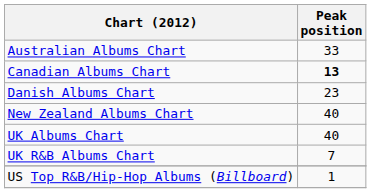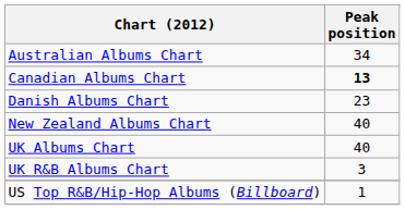Australian Albums Chart | Peak position: 33 -> 34
UK R&B Albums Chart | Peak position: 7 -> 3
